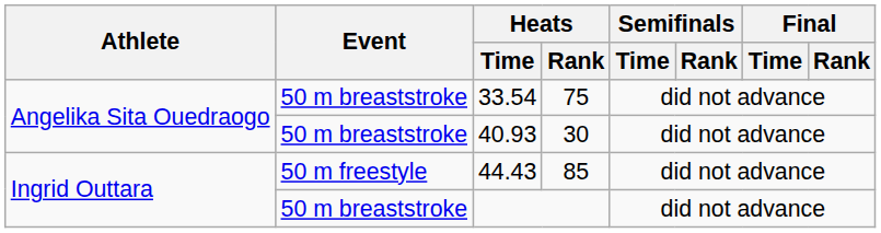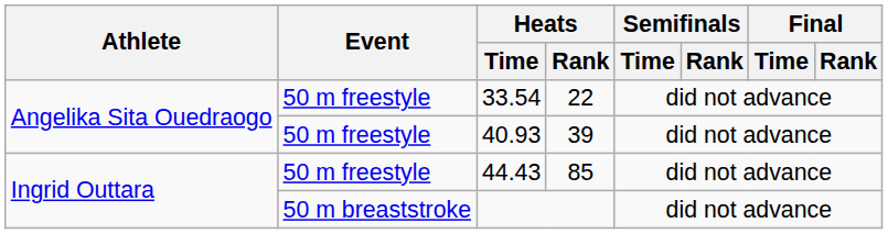33.54 | Event: 50 m breaststroke -> 50 m freestyle
33.54 | Heats / Rank: 75 -> 22
40.93 | Event: 50 m breaststroke -> 50 m freestyle
40.93 | Heats / Rank: 30 -> 39
